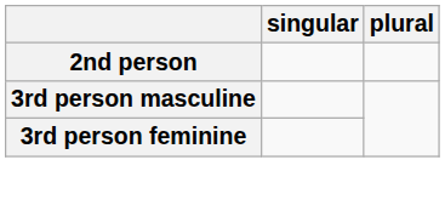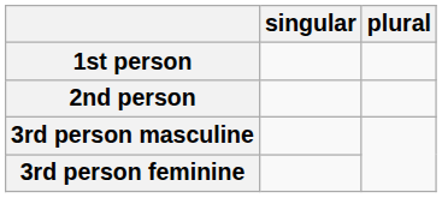+ row: 1st person
